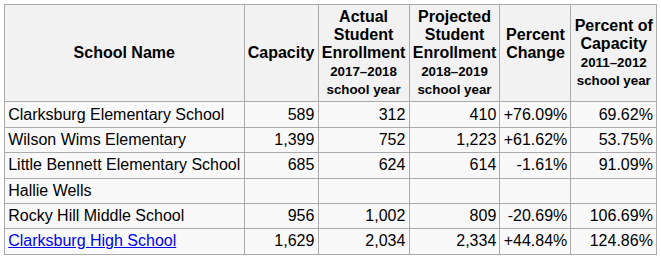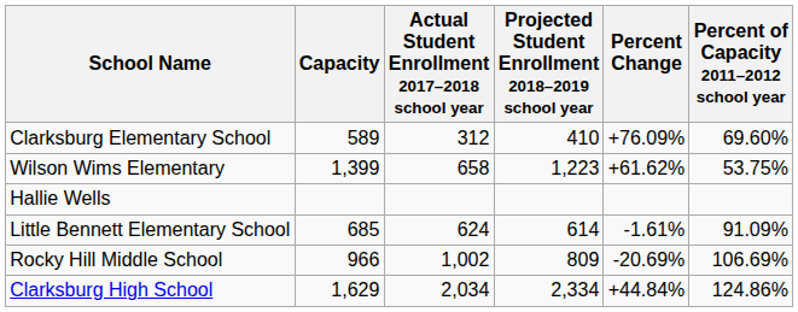Clarksburg Elementary School | Percent of Capacity 2011–2012 school year: 69.62% -> 69.60%
Wilson Wims Elementary | Actual Student Enrollment 2017–2018 school year: 752 -> 658
rows swapped: Little Bennett Elementary School <-> Hallie Wells
Rocky Hill Middle School | Capacity: 956 -> 966
